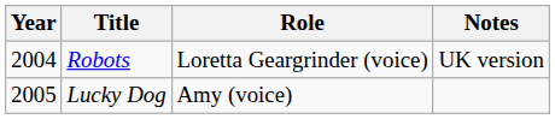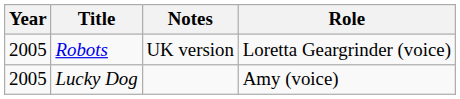columns swapped: Role <-> Notes
Robots | Year: 2004 -> 2005
